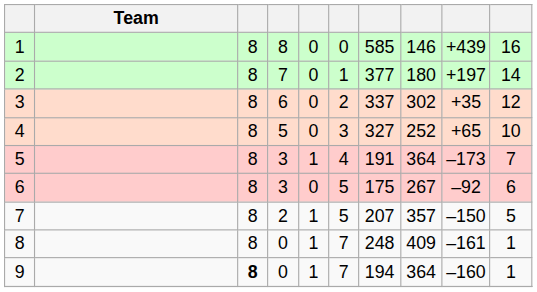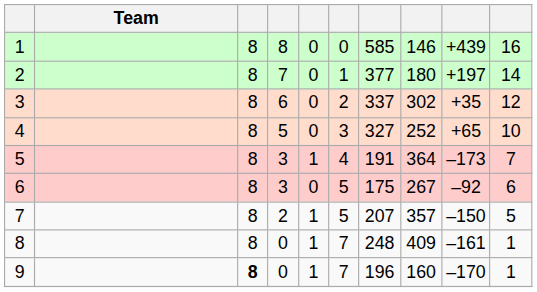9 | column 7: 194 -> 196
9 | column 8: 364 -> 160
9 | column 9: –160 -> –170
